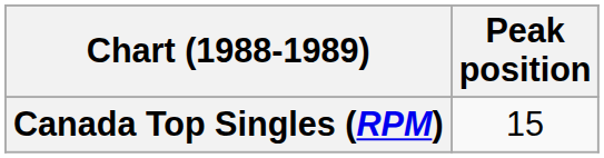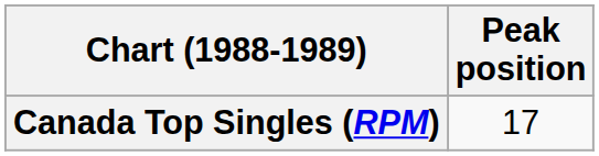Canada Top Singles (RPM) | Peak position: 15 -> 17
